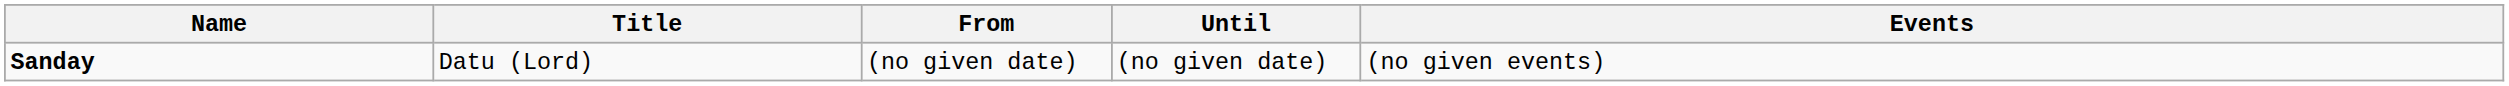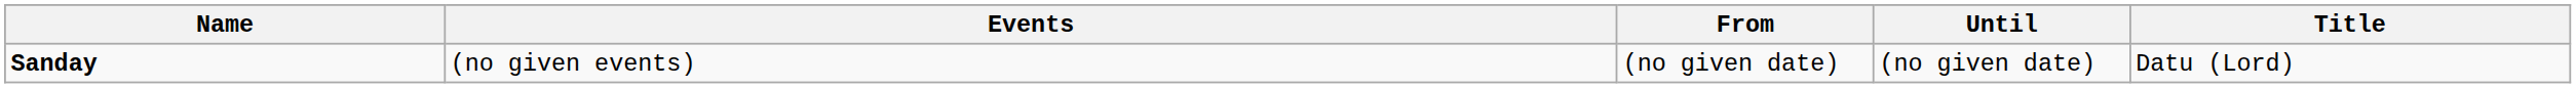columns swapped: Title <-> Events
